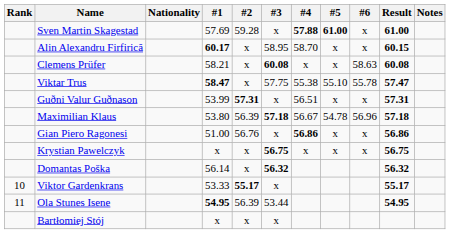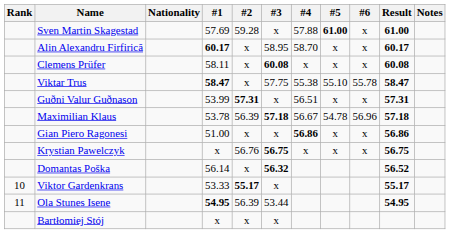Sven Martin Skagestad | #4: bold -> normal
Alin Alexandru Firfirică | Result: 60.15 -> 60.17
Clemens Prüfer | #1: 58.21 -> 58.11
Clemens Prüfer | #6: 58.63 -> x
Viktar Trus | Result: 57.47 -> 58.47
Maximilian Klaus | #1: 53.80 -> 53.78
Gian Piero Ragonesi | #2: 56.76 -> x
Krystian Pawelczyk | #2: x -> 56.76
Domantas Poška | Result: 56.32 -> 56.52
